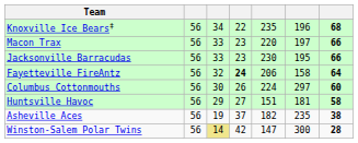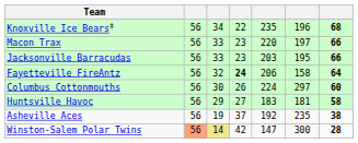Jacksonville Barracudas | column 5: 230 -> 203
Huntsville Havoc | column 5: 151 -> 183
Asheville Aces | column 5: 182 -> 192
Winston-Salem Polar Twins | column 2: no background -> lightsalmon background
